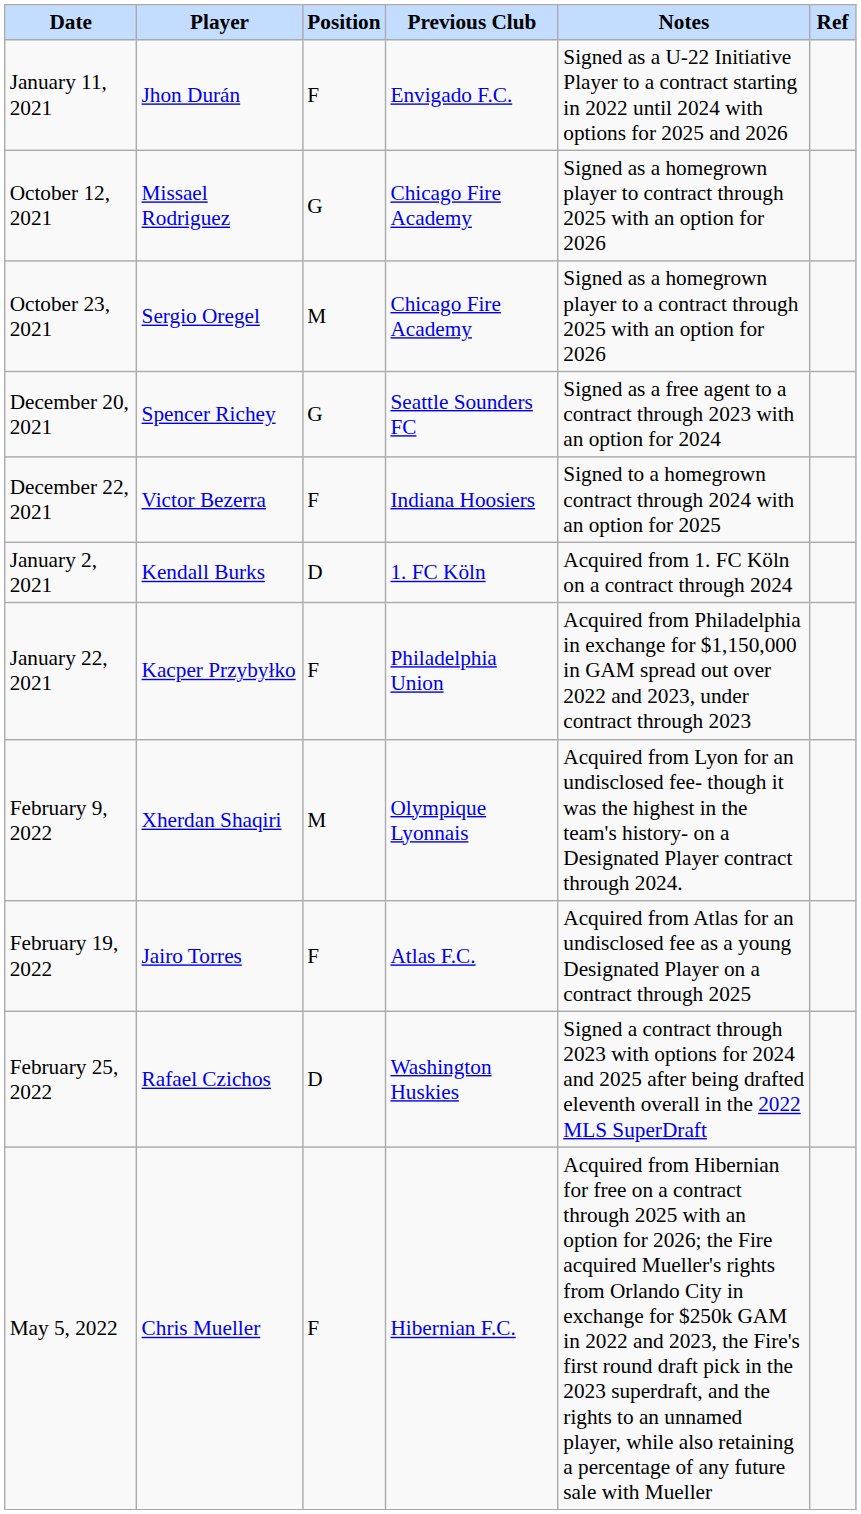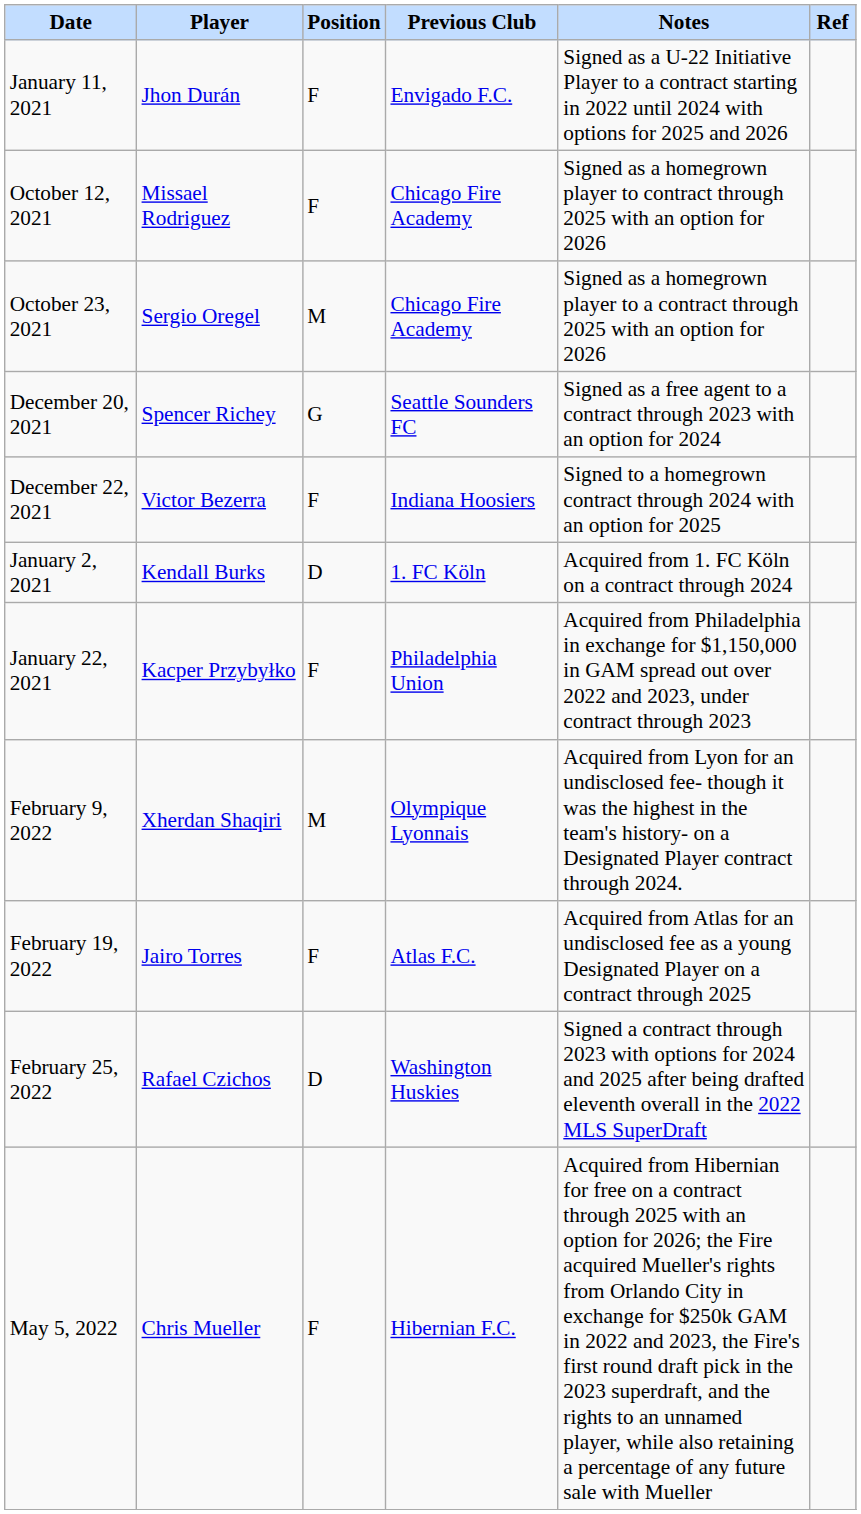October 12, 2021 | Position: G -> F
